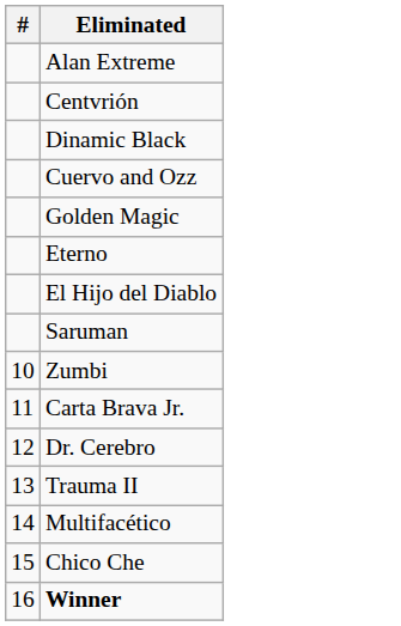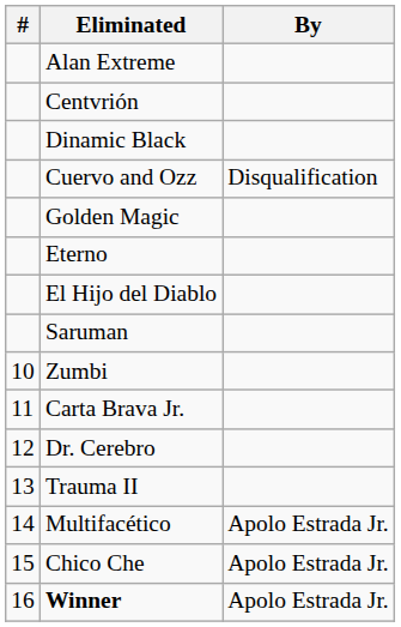+ column: By | Disqualification | Apolo Estrada Jr. | Apolo Estrada Jr. | Apolo Estrada Jr.
